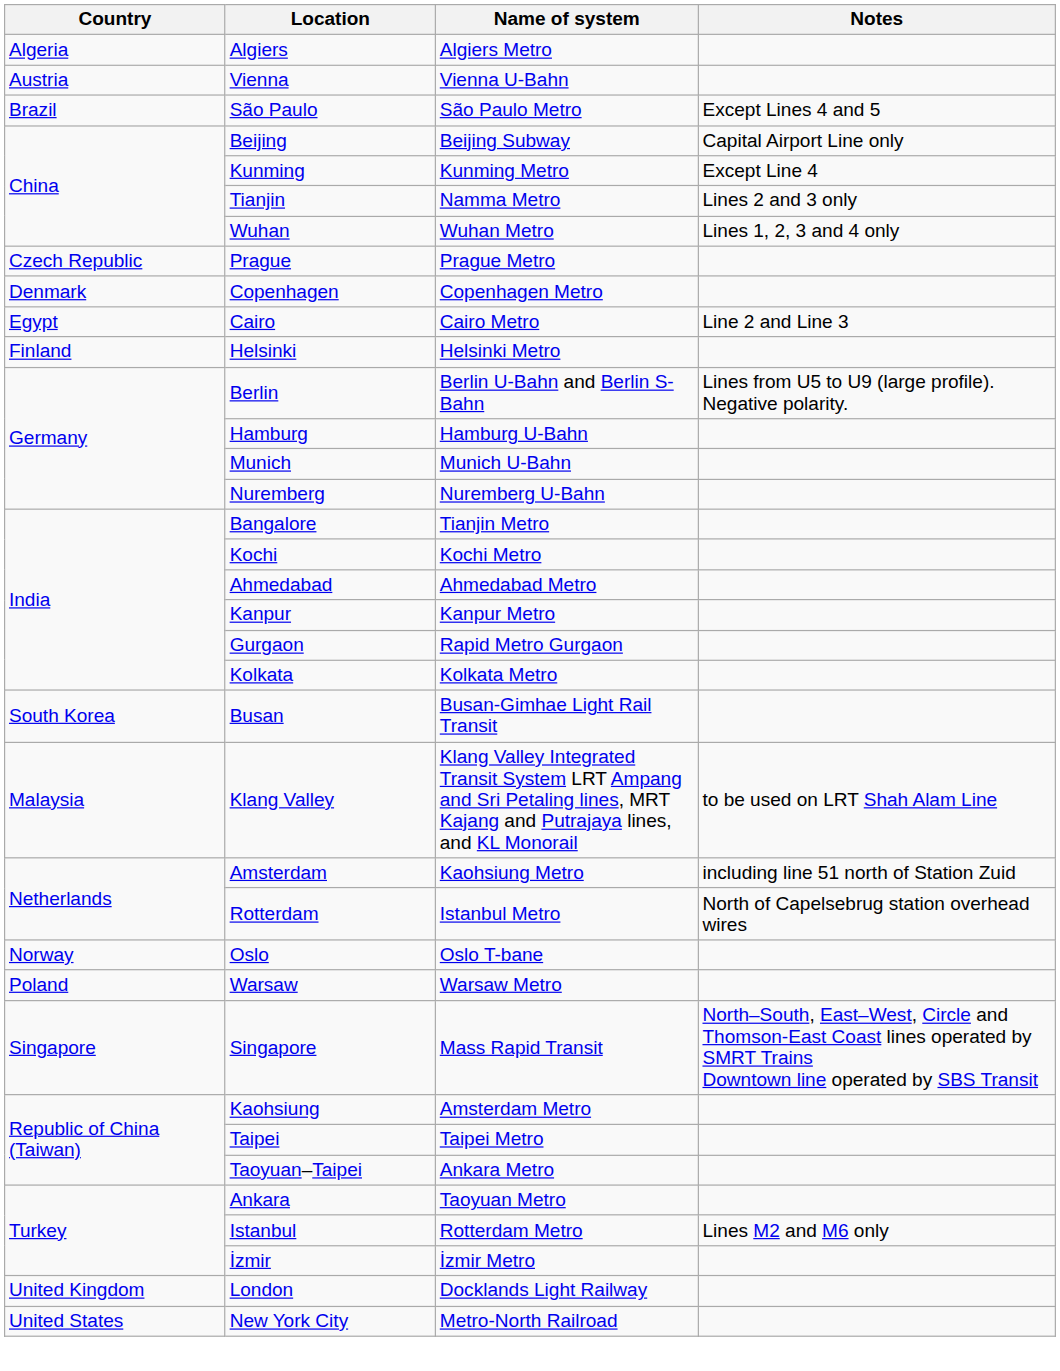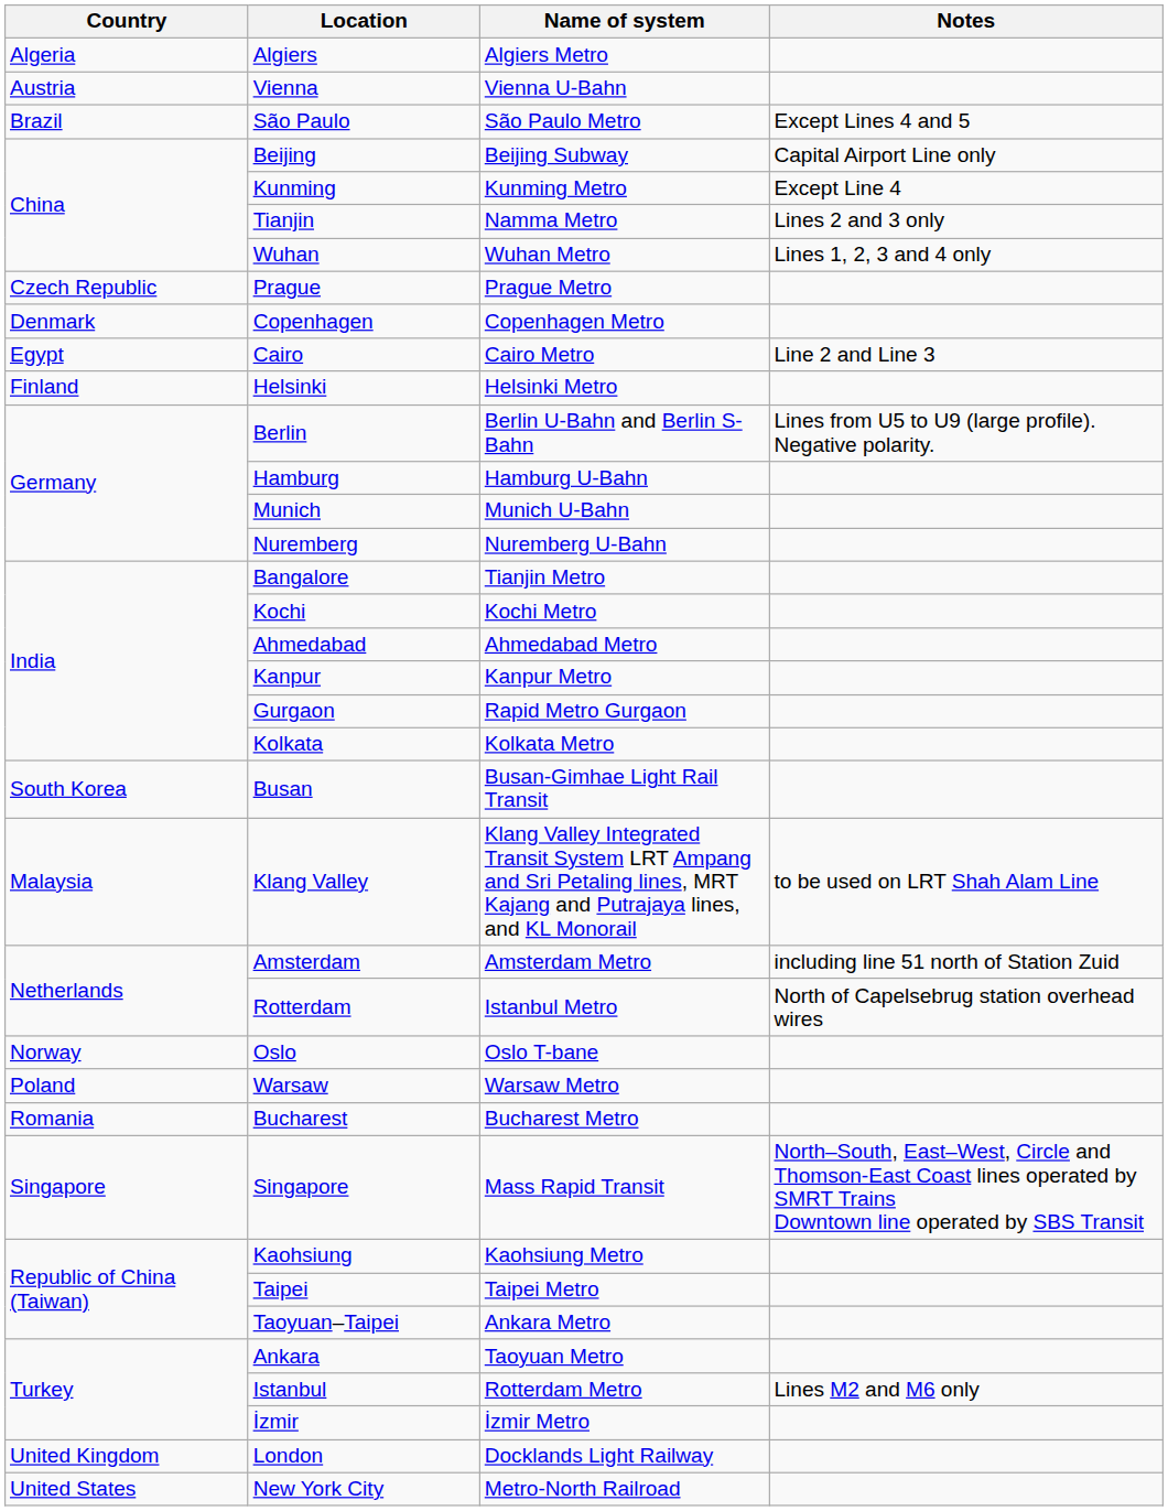Amsterdam | Name of system: Kaohsiung Metro -> Amsterdam Metro
+ row: Romania | Bucharest | Bucharest Metro
Kaohsiung | Name of system: Amsterdam Metro -> Kaohsiung Metro
